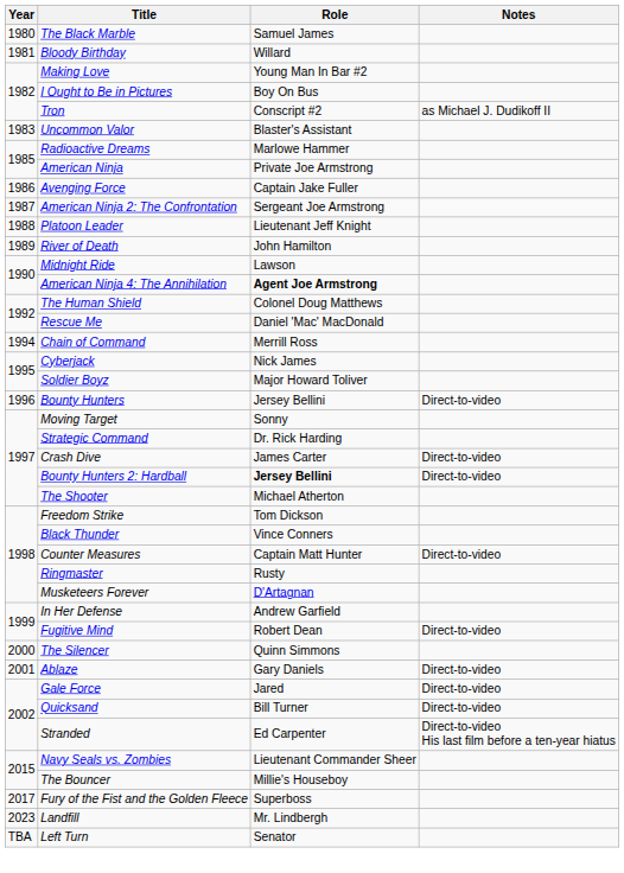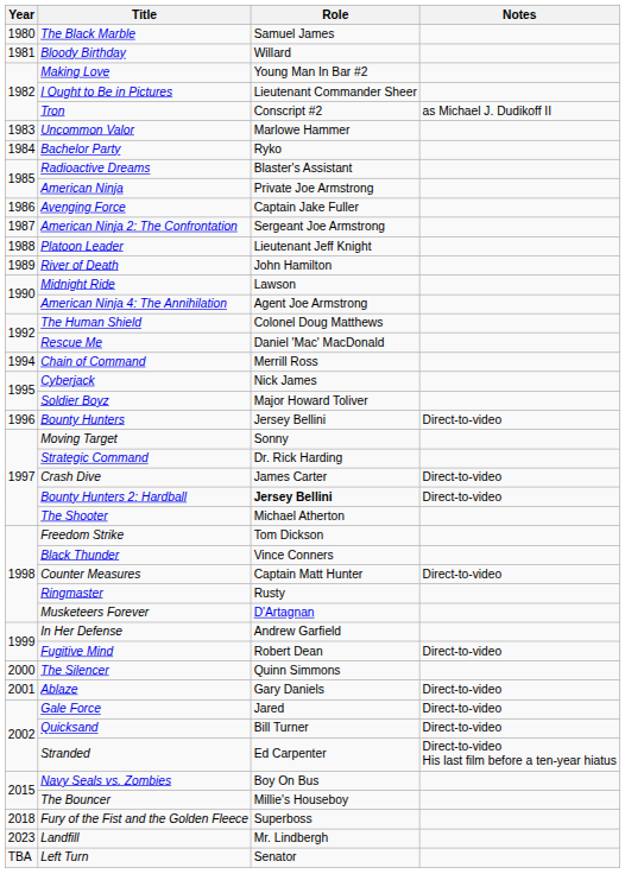I Ought to Be in Pictures | Role: Boy On Bus -> Lieutenant Commander Sheer
Uncommon Valor | Role: Blaster's Assistant -> Marlowe Hammer
+ row: 1984 | Bachelor Party | Ryko
Radioactive Dreams | Role: Marlowe Hammer -> Blaster's Assistant
American Ninja 4: The Annihilation | Role: bold -> normal
Navy Seals vs. Zombies | Role: Lieutenant Commander Sheer -> Boy On Bus
Fury of the Fist and the Golden Fleece | Year: 2017 -> 2018
